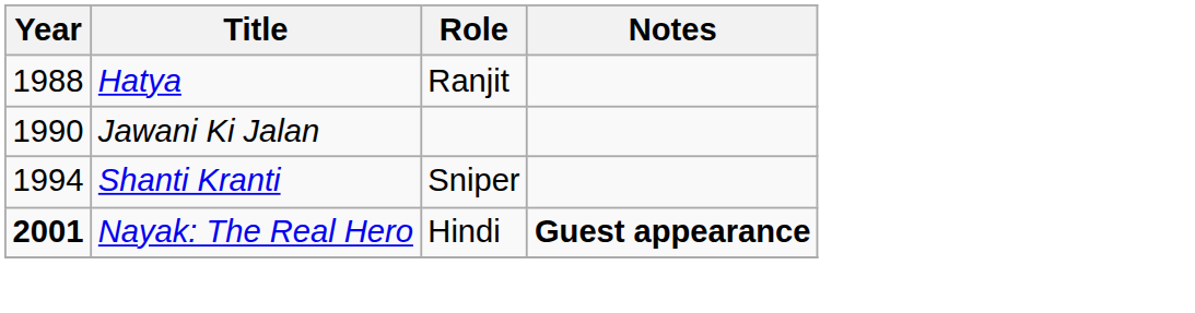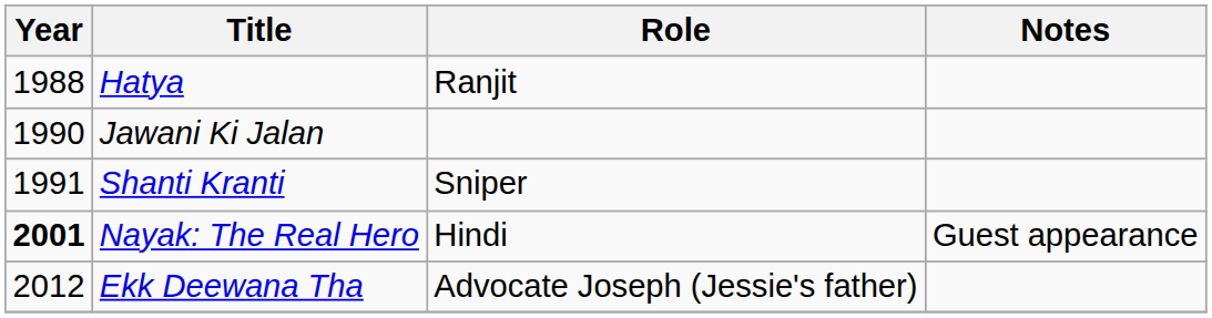Shanti Kranti | Year: 1994 -> 1991
Nayak: The Real Hero | Notes: bold -> normal
+ row: 2012 | Ekk Deewana Tha | Advocate Joseph (Jessie's father)
